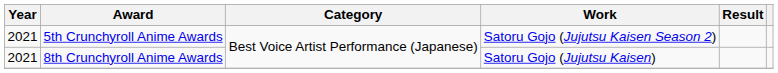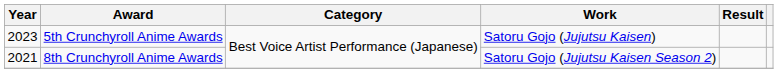5th Crunchyroll Anime Awards | Year: 2021 -> 2023
5th Crunchyroll Anime Awards | Work: Satoru Gojo (Jujutsu Kaisen Season 2) -> Satoru Gojo (Jujutsu Kaisen)
8th Crunchyroll Anime Awards | Work: Satoru Gojo (Jujutsu Kaisen) -> Satoru Gojo (Jujutsu Kaisen Season 2)
